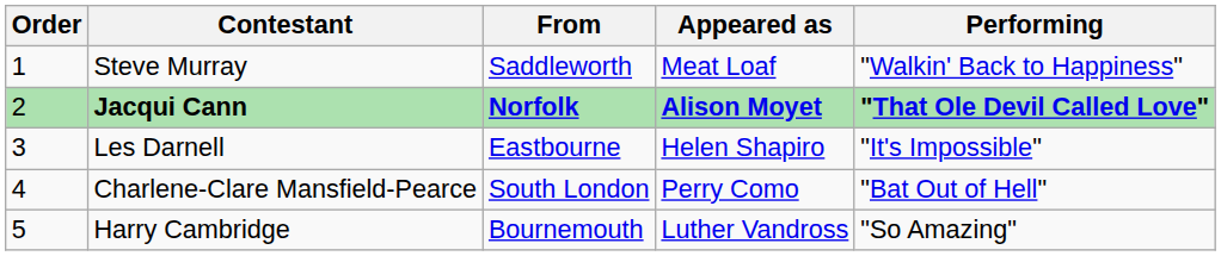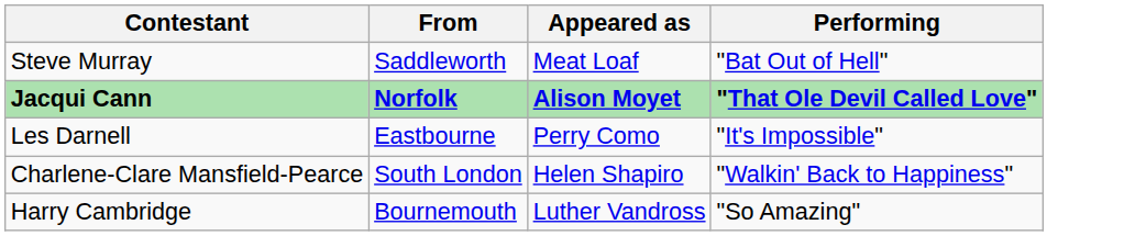- column: Order | 1 | 2 | 3 | 4 | 5
Steve Murray | Performing: "Walkin' Back to Happiness" -> "Bat Out of Hell"
Les Darnell | Appeared as: Helen Shapiro -> Perry Como
Charlene-Clare Mansfield-Pearce | Appeared as: Perry Como -> Helen Shapiro
Charlene-Clare Mansfield-Pearce | Performing: "Bat Out of Hell" -> "Walkin' Back to Happiness"
